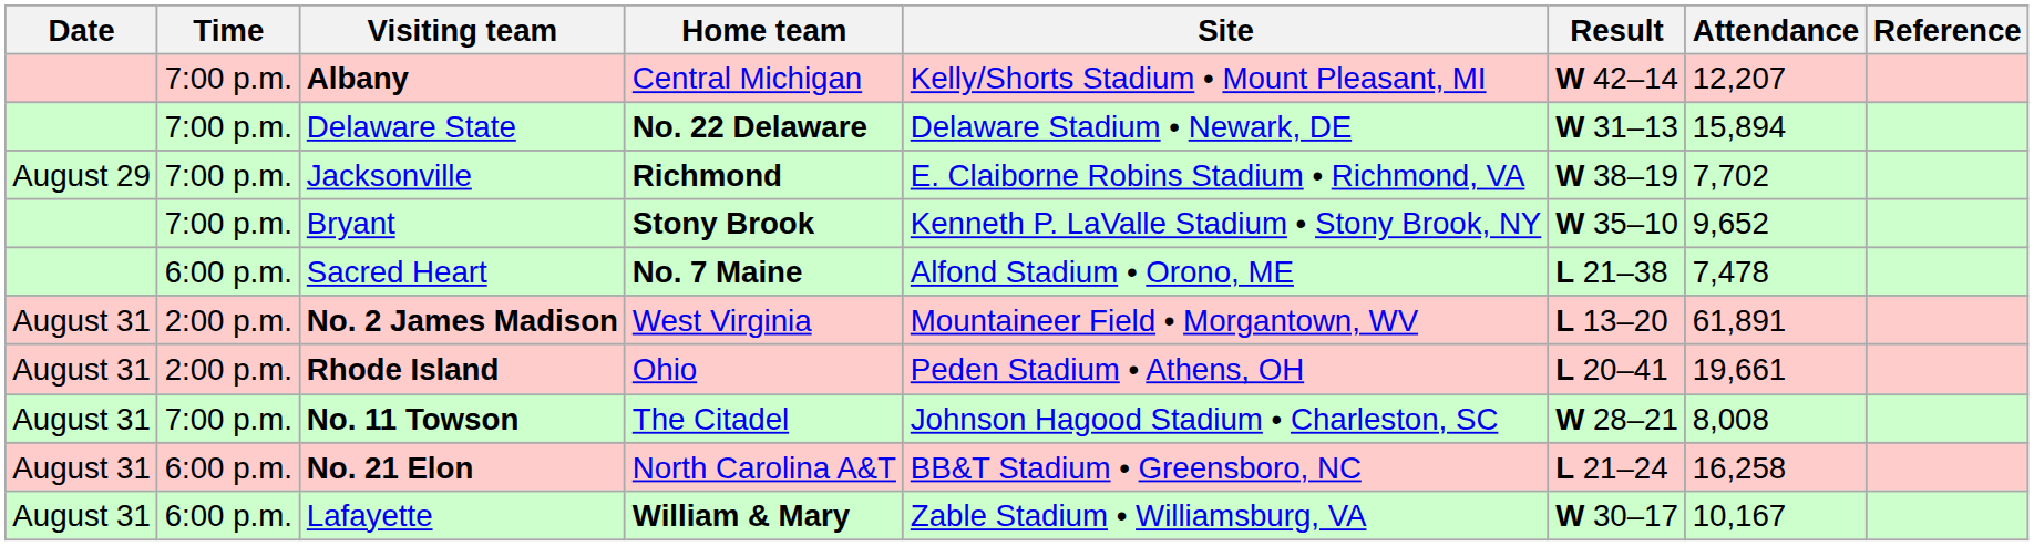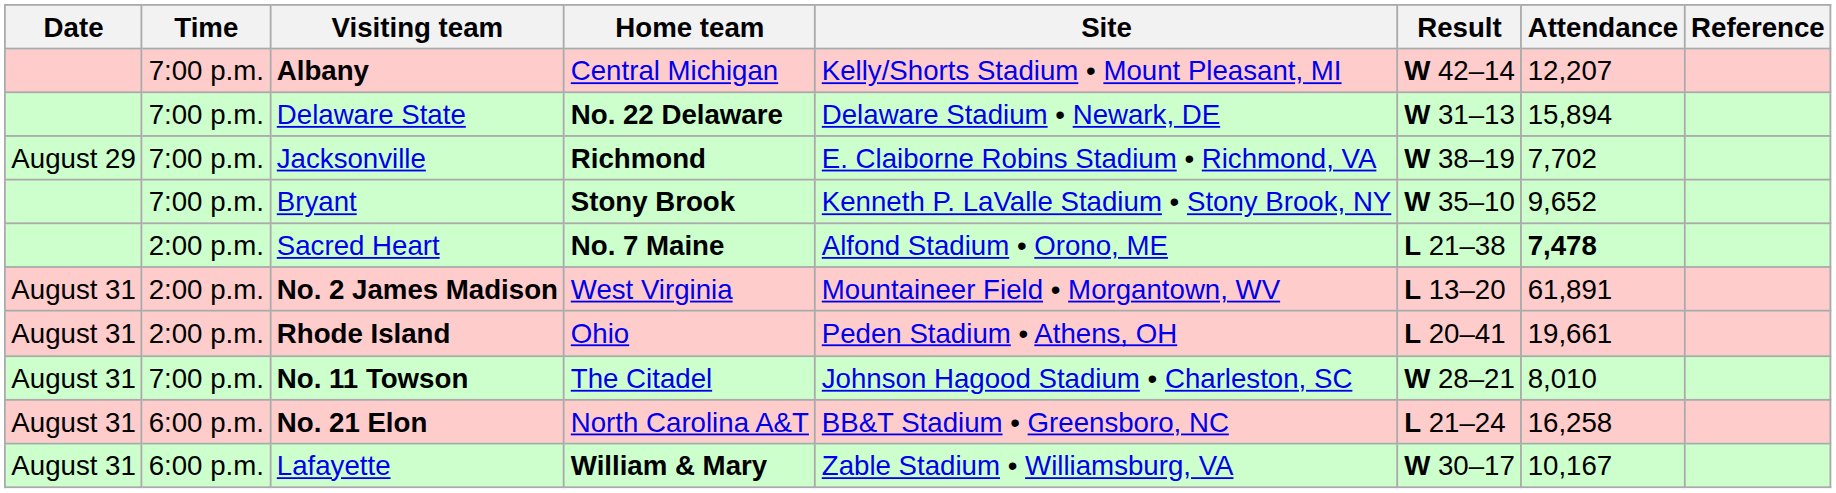Sacred Heart | Time: 6:00 p.m. -> 2:00 p.m.
Sacred Heart | Attendance: normal -> bold
No. 11 Towson | Attendance: 8,008 -> 8,010
